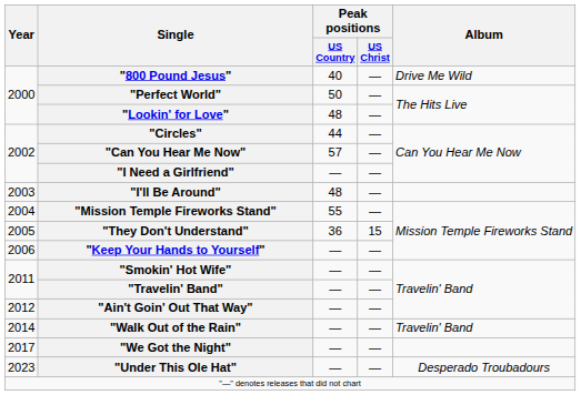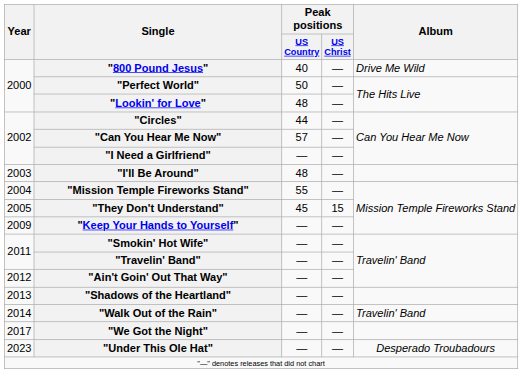"They Don't Understand" | Peak positions / US Country: 36 -> 45
"Keep Your Hands to Yourself" | Year: 2006 -> 2009
+ row: 2013 | "Shadows of the Heartland" | — | —
